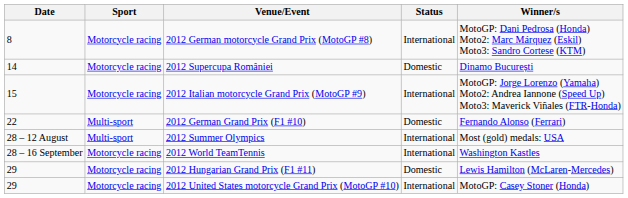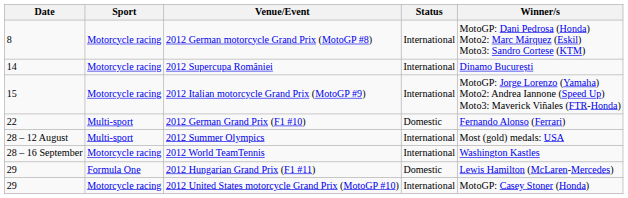2012 Supercupa României | Status: Domestic -> International
2012 Hungarian Grand Prix (F1 #11) | Sport: Motorcycle racing -> Formula One
